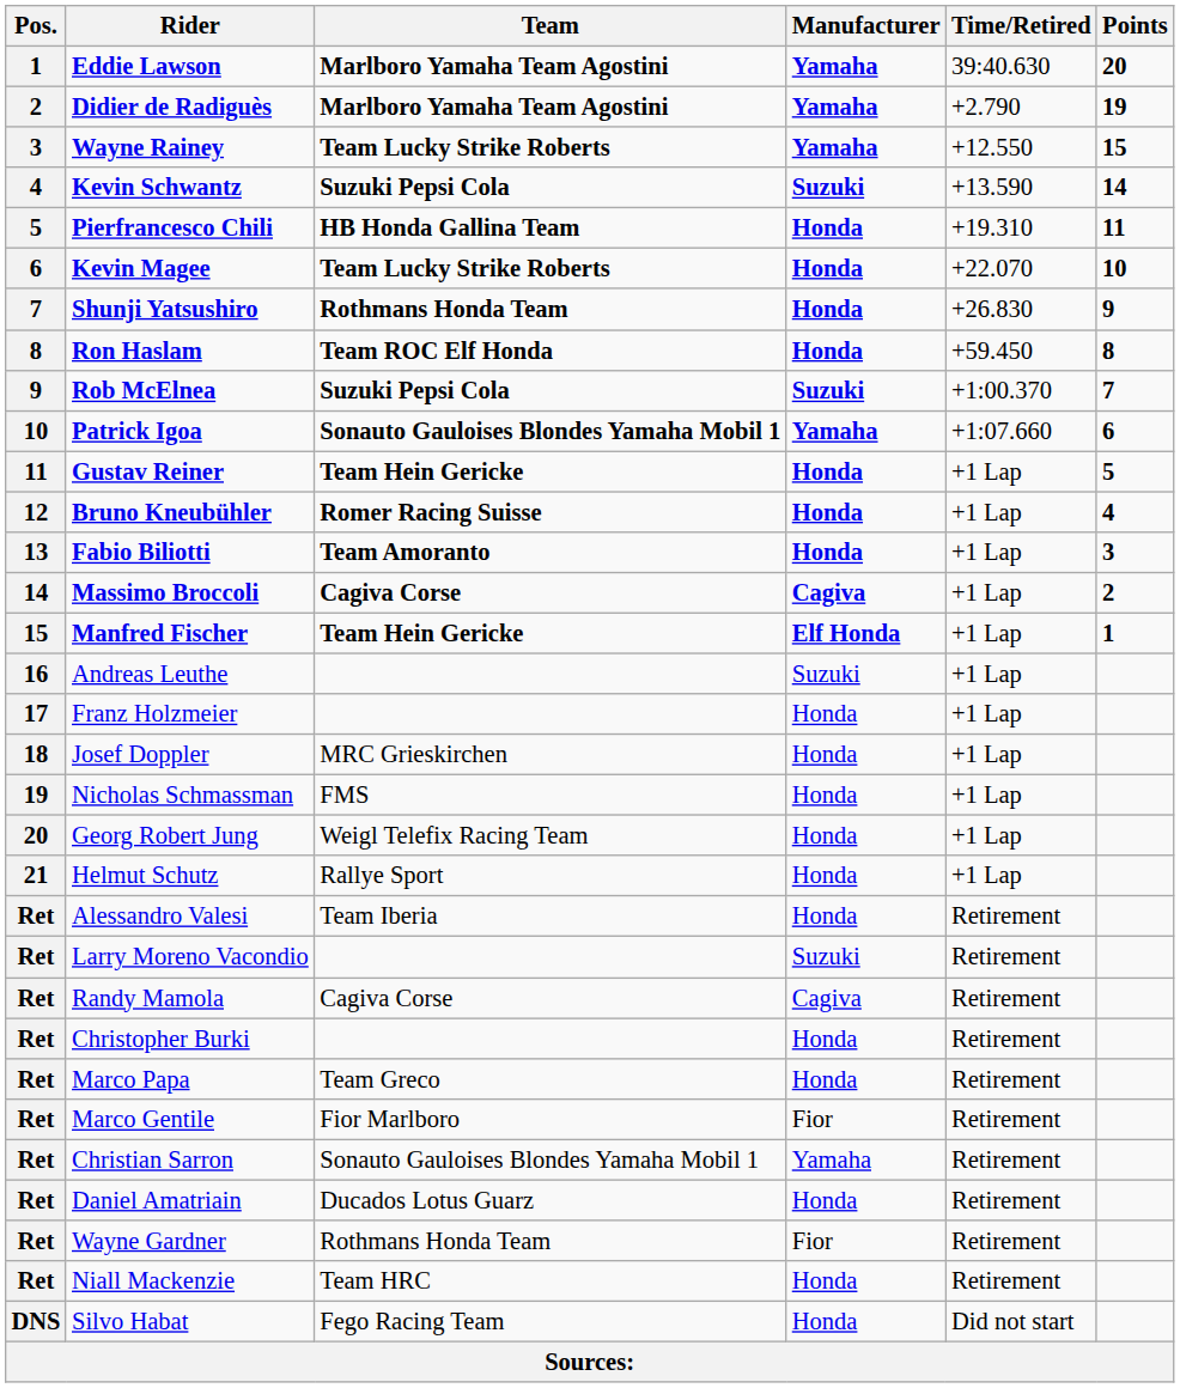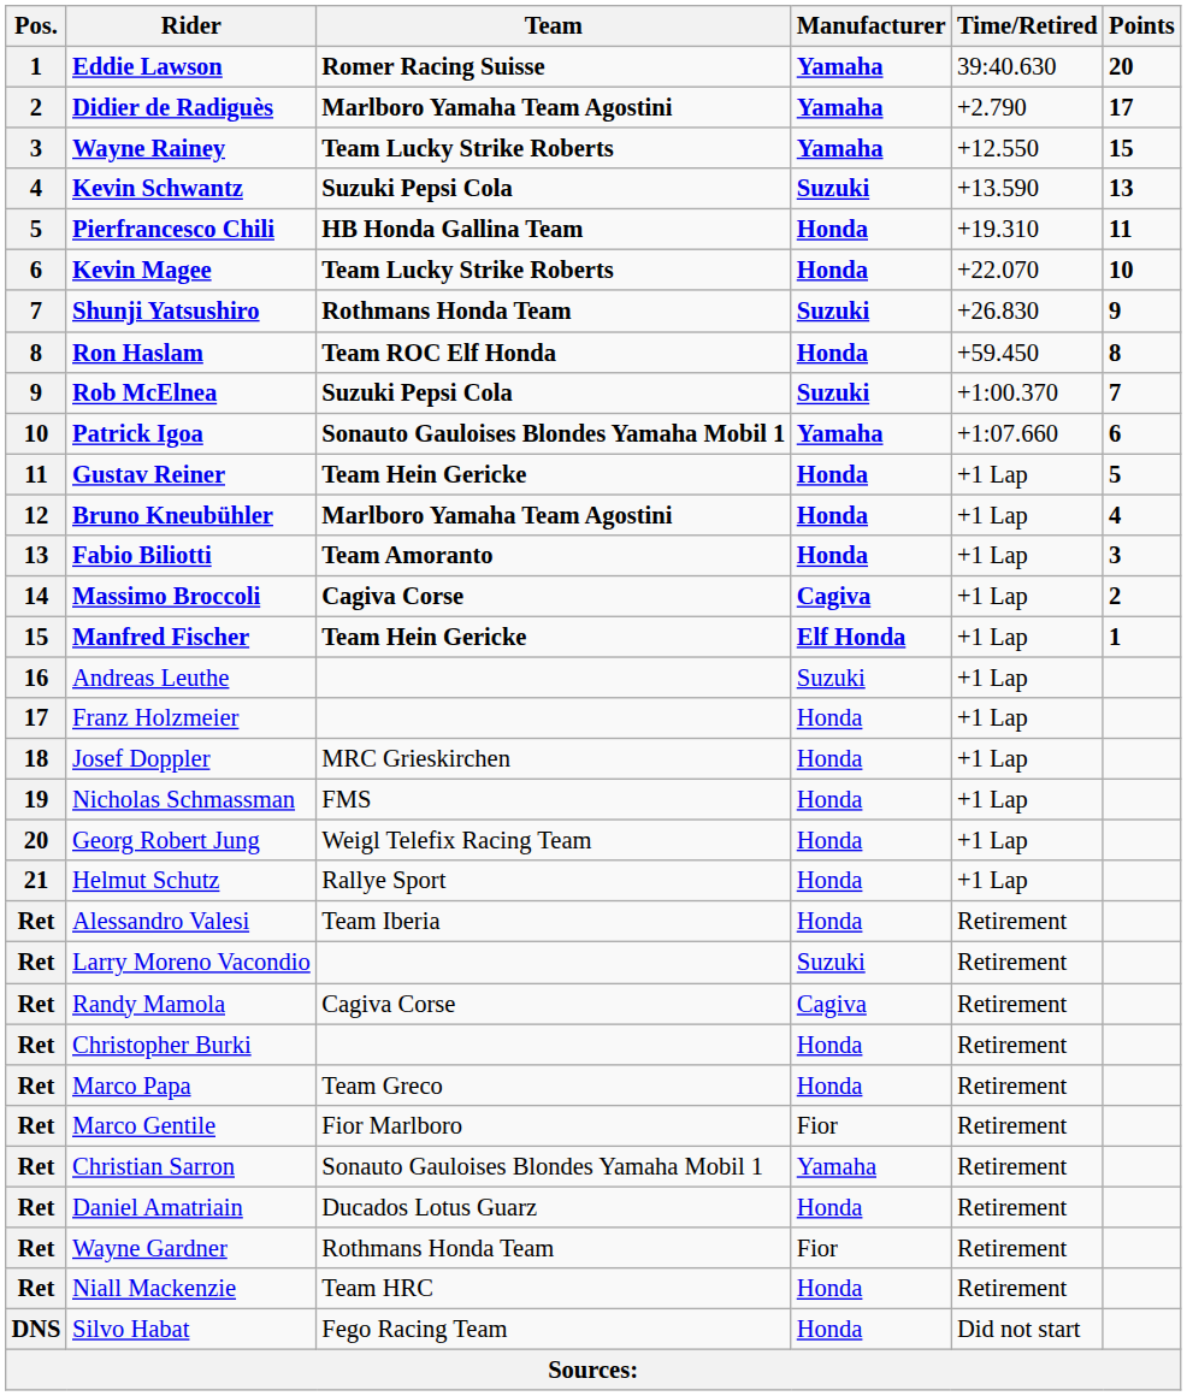Eddie Lawson | Team: Marlboro Yamaha Team Agostini -> Romer Racing Suisse
Didier de Radiguès | Points: 19 -> 17
Kevin Schwantz | Points: 14 -> 13
Shunji Yatsushiro | Manufacturer: Honda -> Suzuki
Bruno Kneubühler | Team: Romer Racing Suisse -> Marlboro Yamaha Team Agostini
